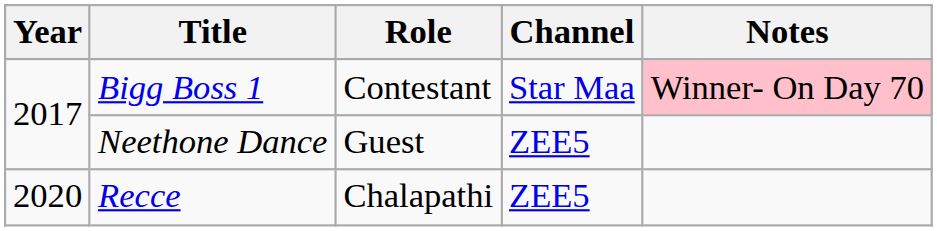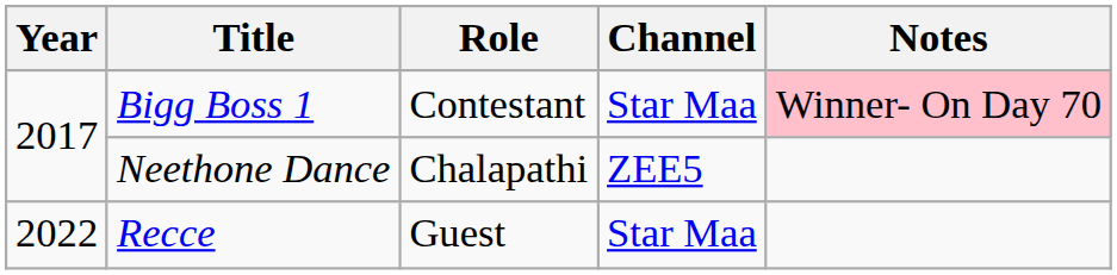Neethone Dance | Role: Guest -> Chalapathi
Recce | Year: 2020 -> 2022
Recce | Role: Chalapathi -> Guest
Recce | Channel: ZEE5 -> Star Maa
